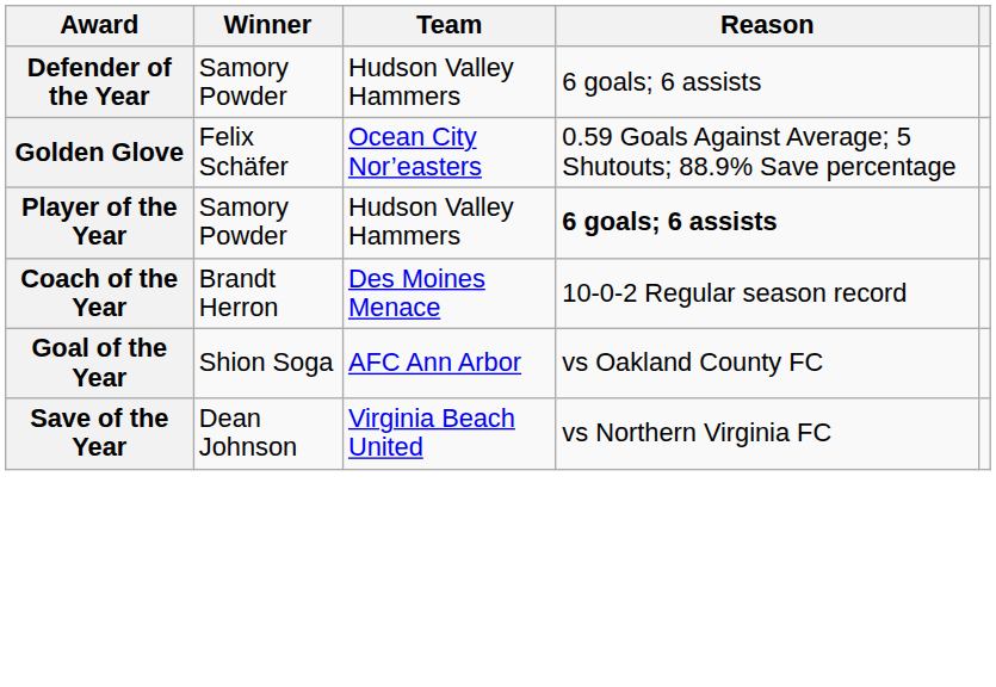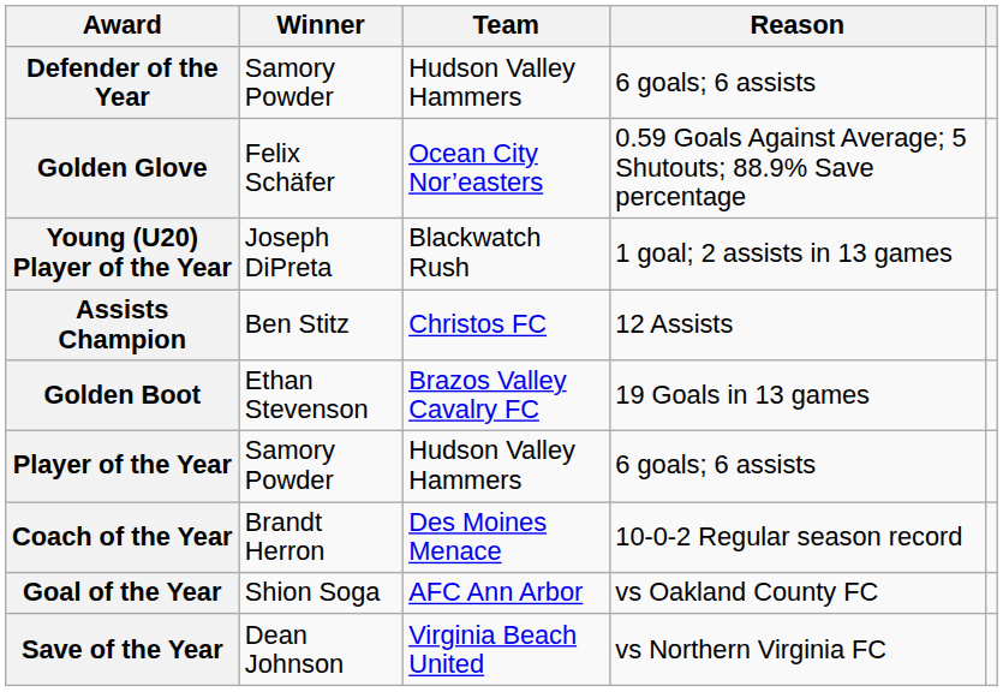+ row: Young (U20) Player of the Year | Joseph DiPreta | Blackwatch Rush | 1 goal; 2 assists in 13 games
+ row: Assists Champion | Ben Stitz | Christos FC | 12 Assists
+ row: Golden Boot | Ethan Stevenson | Brazos Valley Cavalry FC | 19 Goals in 13 games
Player of the Year | Reason: bold -> normal
